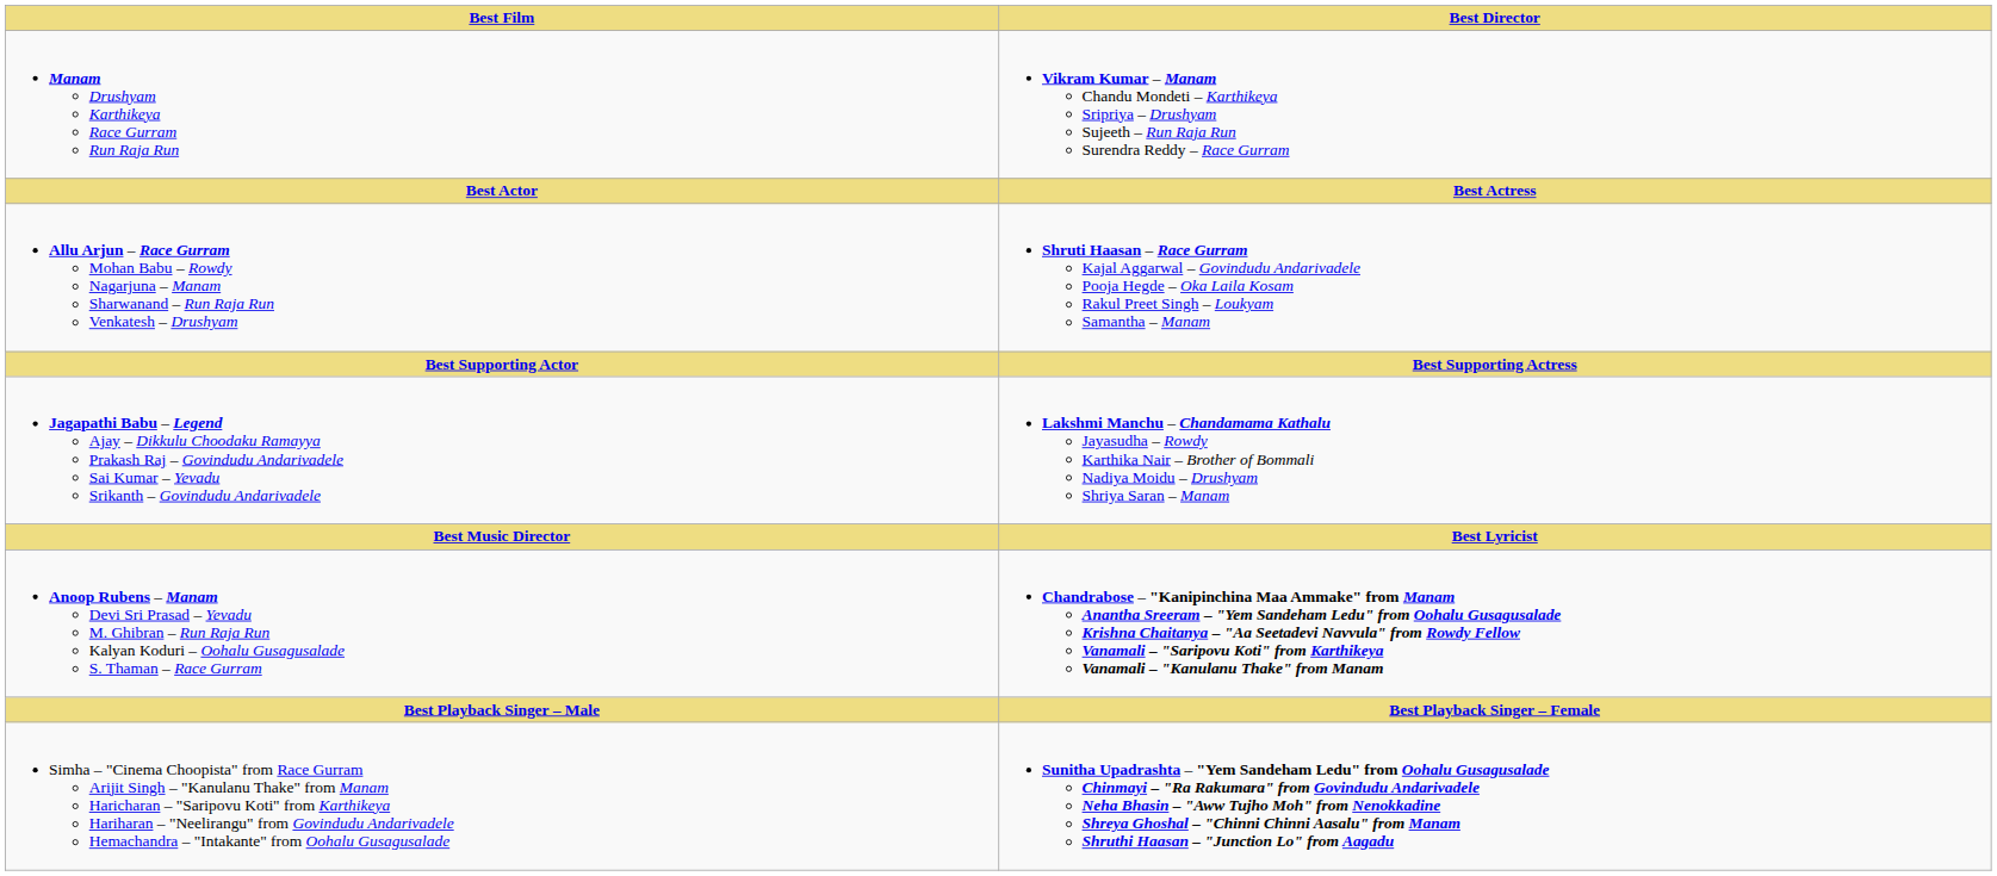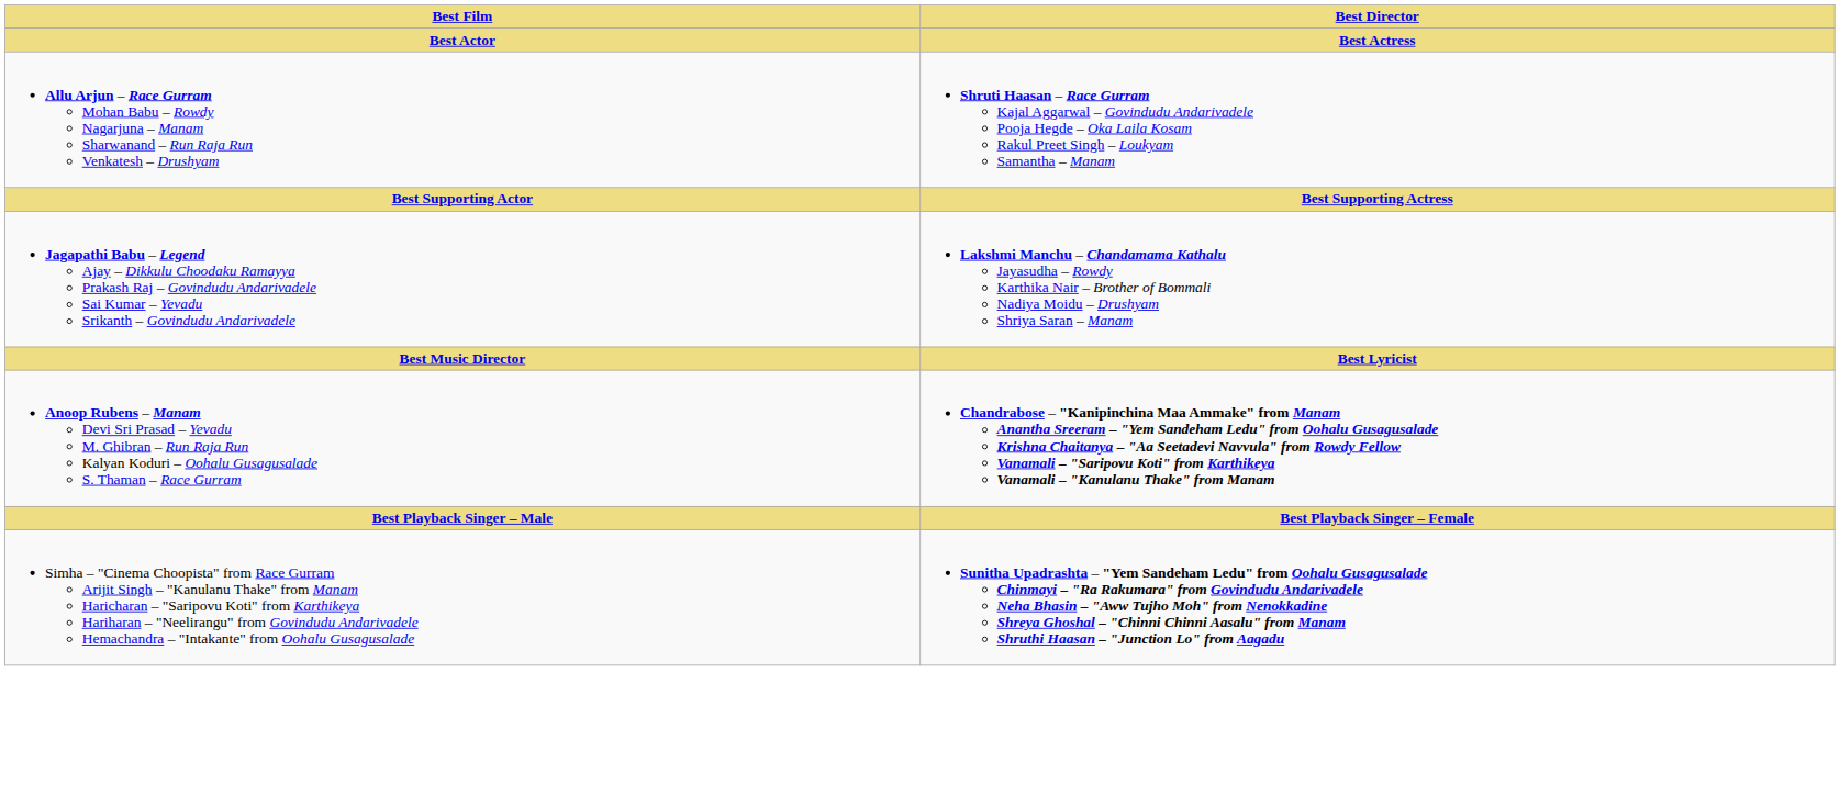- row: Manam Drushyam Karthikeya Race Gurram Run Raja Run | Vikram Kumar – Manam Chandu Mondeti – Karthikeya Sripriya – Drushyam Sujeeth – Run Raja Run Surendra Reddy – Race Gurram
